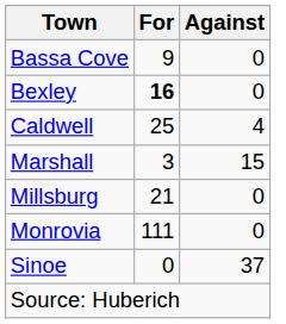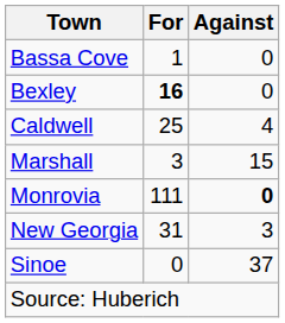Bassa Cove | For: 9 -> 1
- row: Millsburg | 21 | 0
Monrovia | Against: normal -> bold
+ row: New Georgia | 31 | 3
